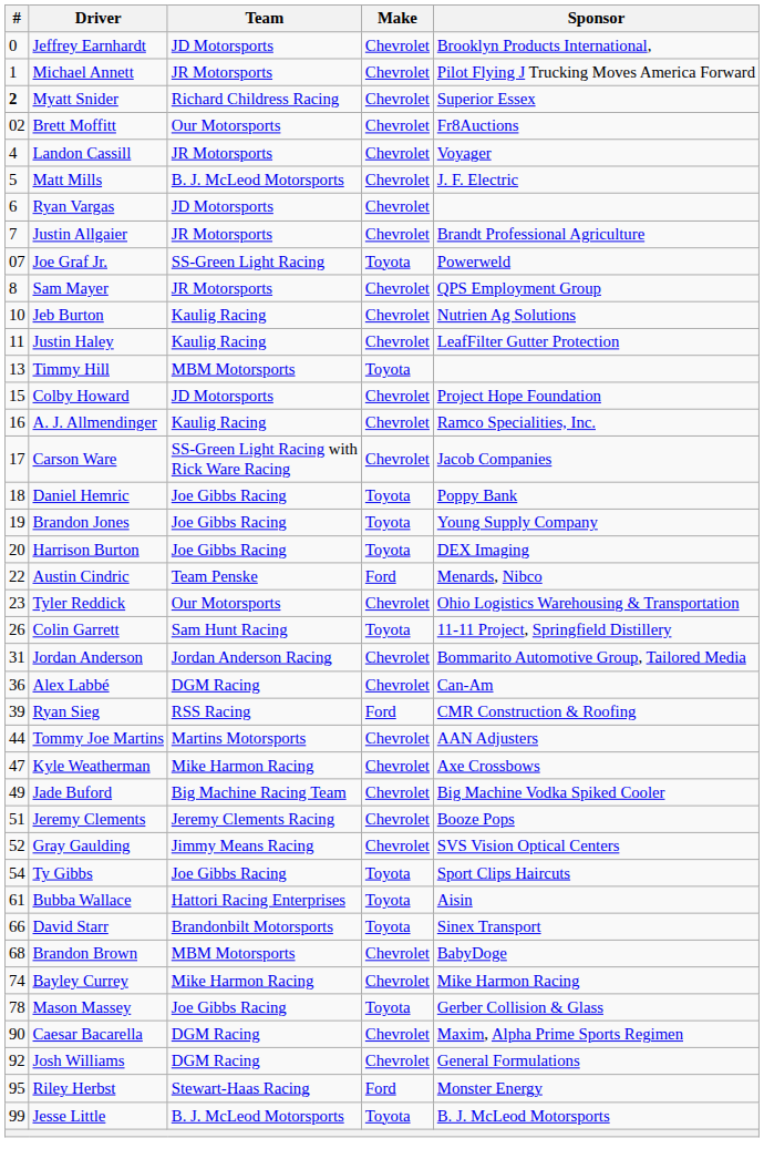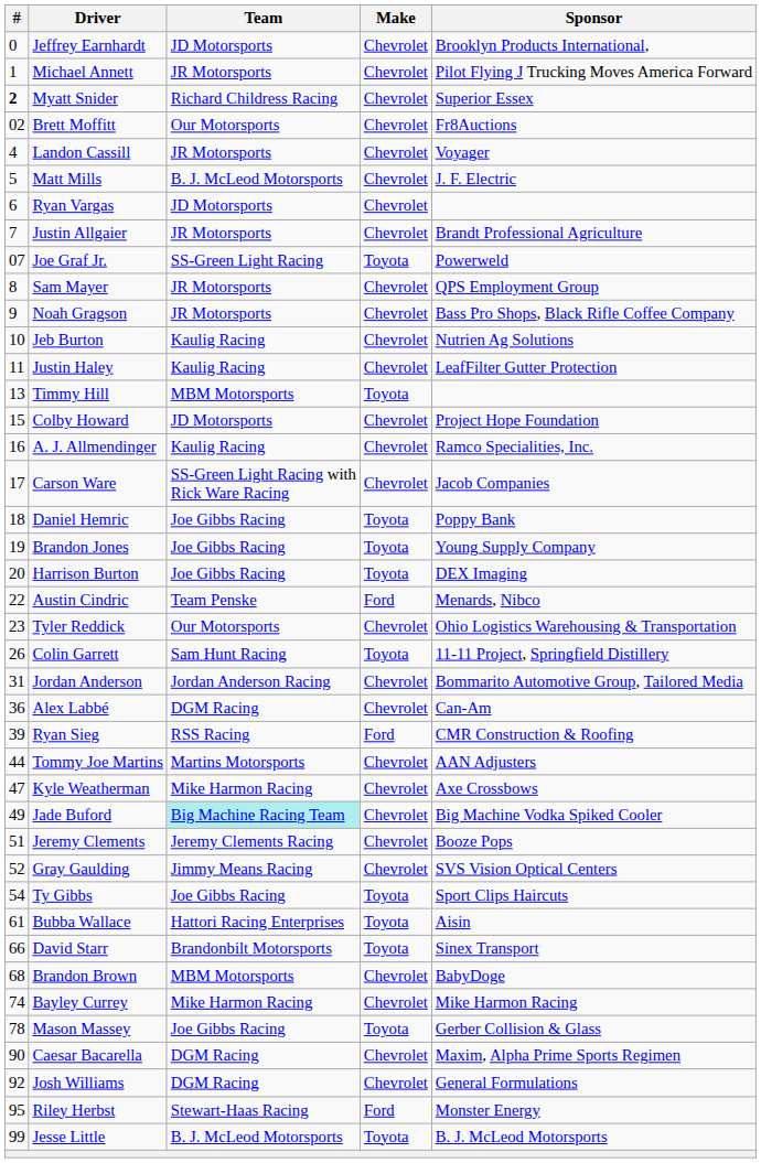+ row: 9 | Noah Gragson | JR Motorsports | Chevrolet | Bass Pro Shops, Black Rifle Coffee Company
Jade Buford | Team: no background -> paleturquoise background
